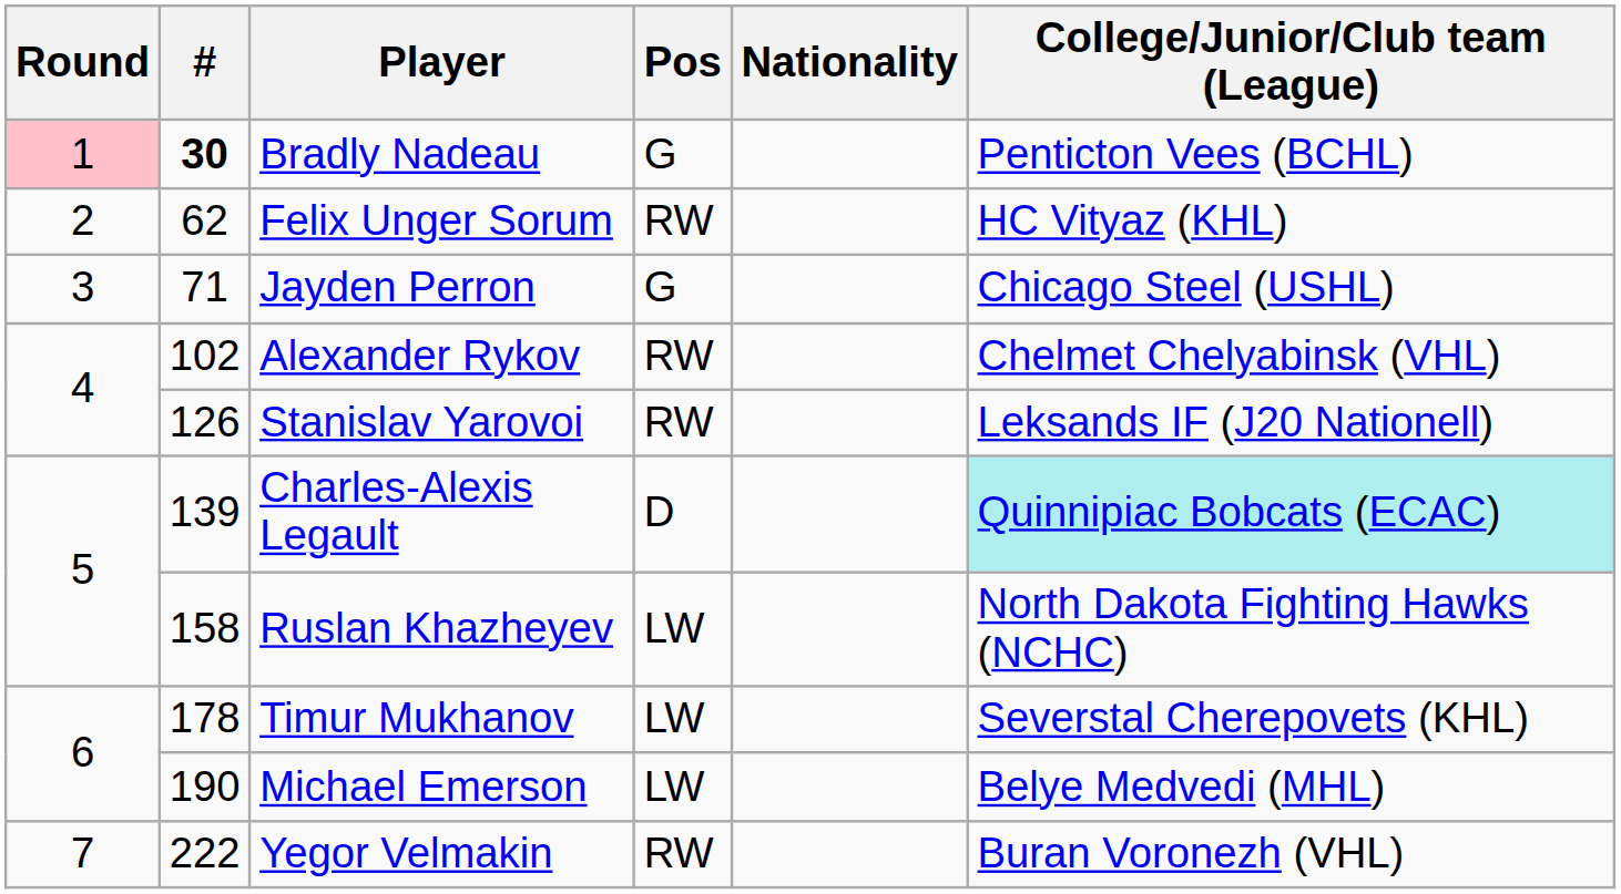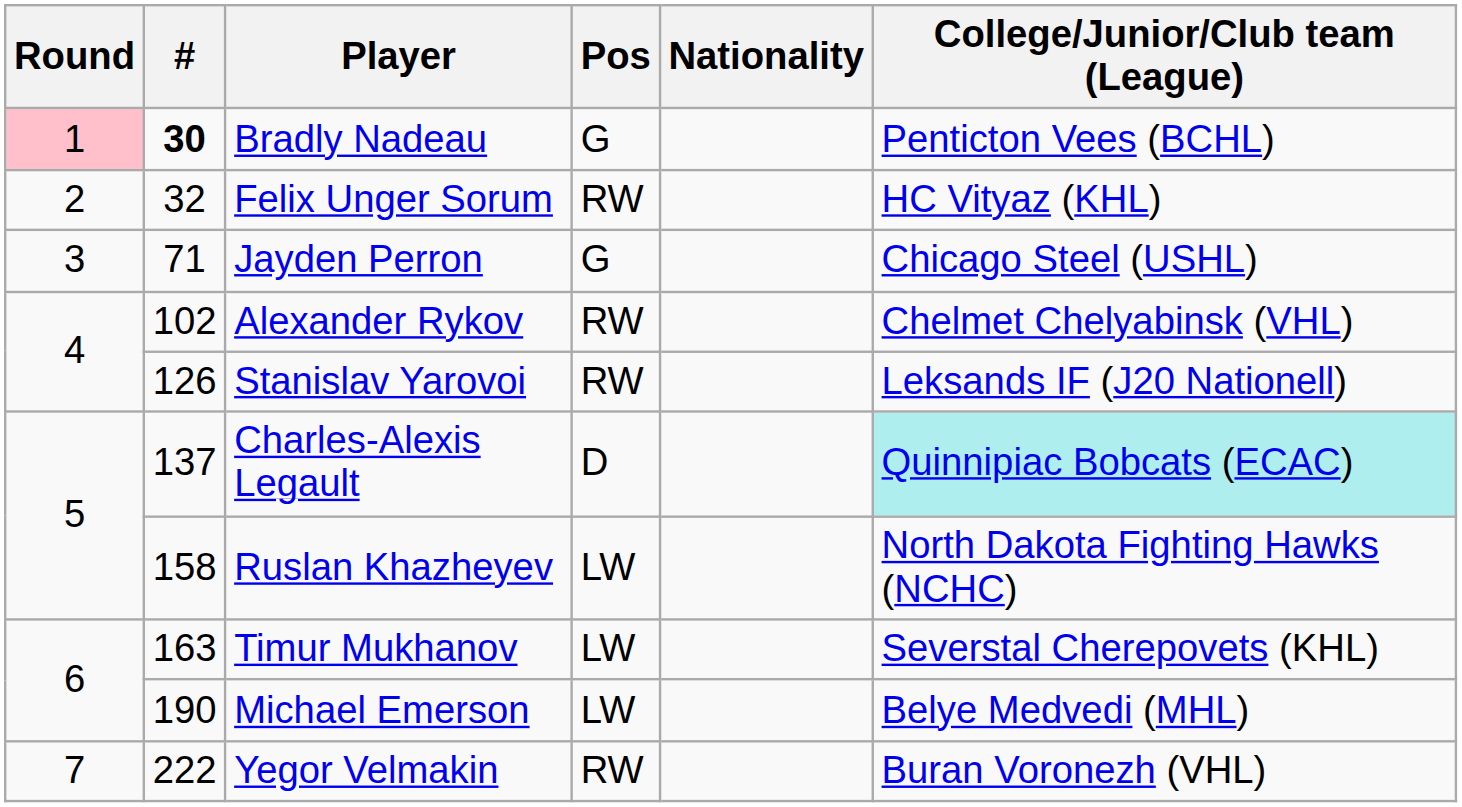Felix Unger Sorum | #: 62 -> 32
Charles-Alexis Legault | #: 139 -> 137
Timur Mukhanov | #: 178 -> 163
